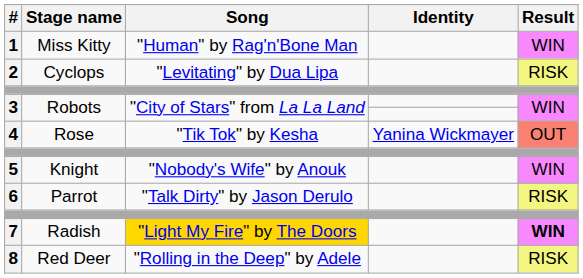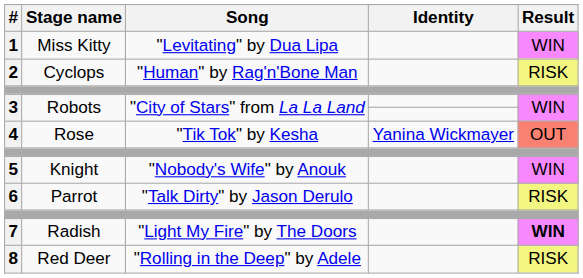1 | Song: "Human" by Rag'n'Bone Man -> "Levitating" by Dua Lipa
2 | Song: "Levitating" by Dua Lipa -> "Human" by Rag'n'Bone Man
7 | Song: gold background -> no background
